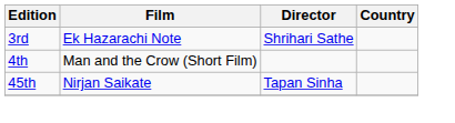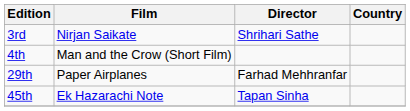3rd | Film: Ek Hazarachi Note -> Nirjan Saikate
+ row: 29th | Paper Airplanes | Farhad Mehhranfar
45th | Film: Nirjan Saikate -> Ek Hazarachi Note
